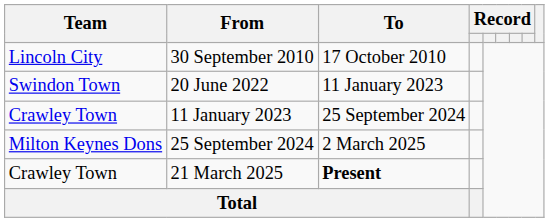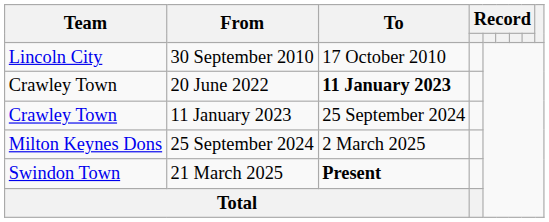20 June 2022 | Team: Swindon Town -> Crawley Town
20 June 2022 | To: normal -> bold
21 March 2025 | Team: Crawley Town -> Swindon Town
